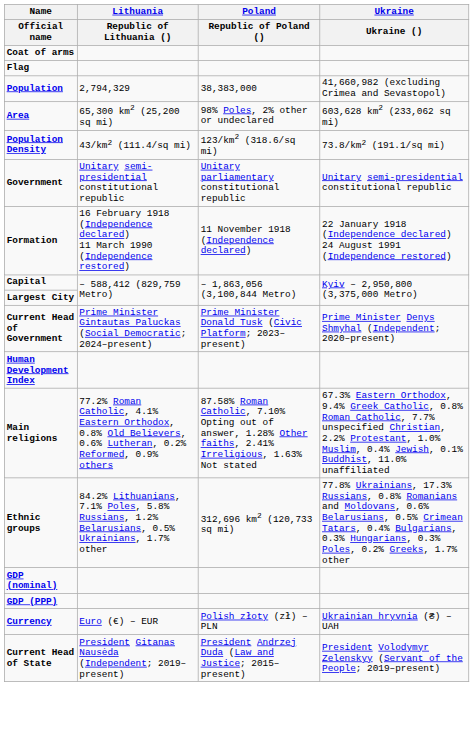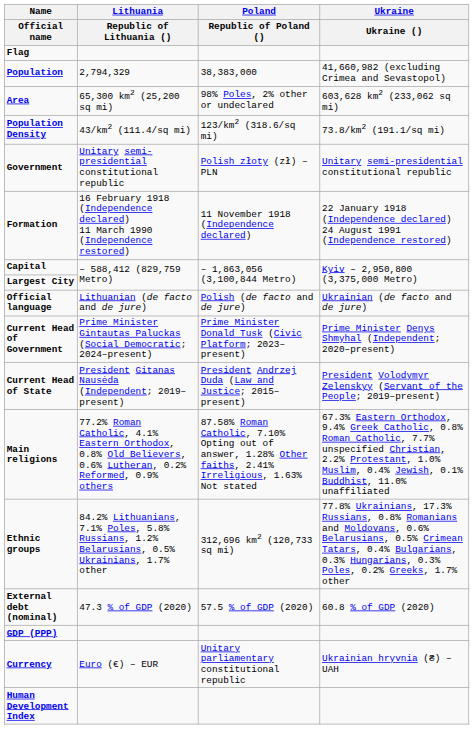- row: Coat of arms
Government | Poland / Republic of Poland (): Unitary parliamentary constitutional republic -> Polish złoty (zł) – PLN
+ row: Official language | Lithuanian (de facto and de jure) | Polish (de facto and de jure) | Ukrainian (de facto and de jure)
rows swapped: Current Head of State <-> Human Development Index
- row: GDP (nominal)
+ row: External debt (nominal) | 47.3 % of GDP (2020) | 57.5 % of GDP (2020) | 60.8 % of GDP (2020)
Currency | Poland / Republic of Poland (): Polish złoty (zł) – PLN -> Unitary parliamentary constitutional republic
